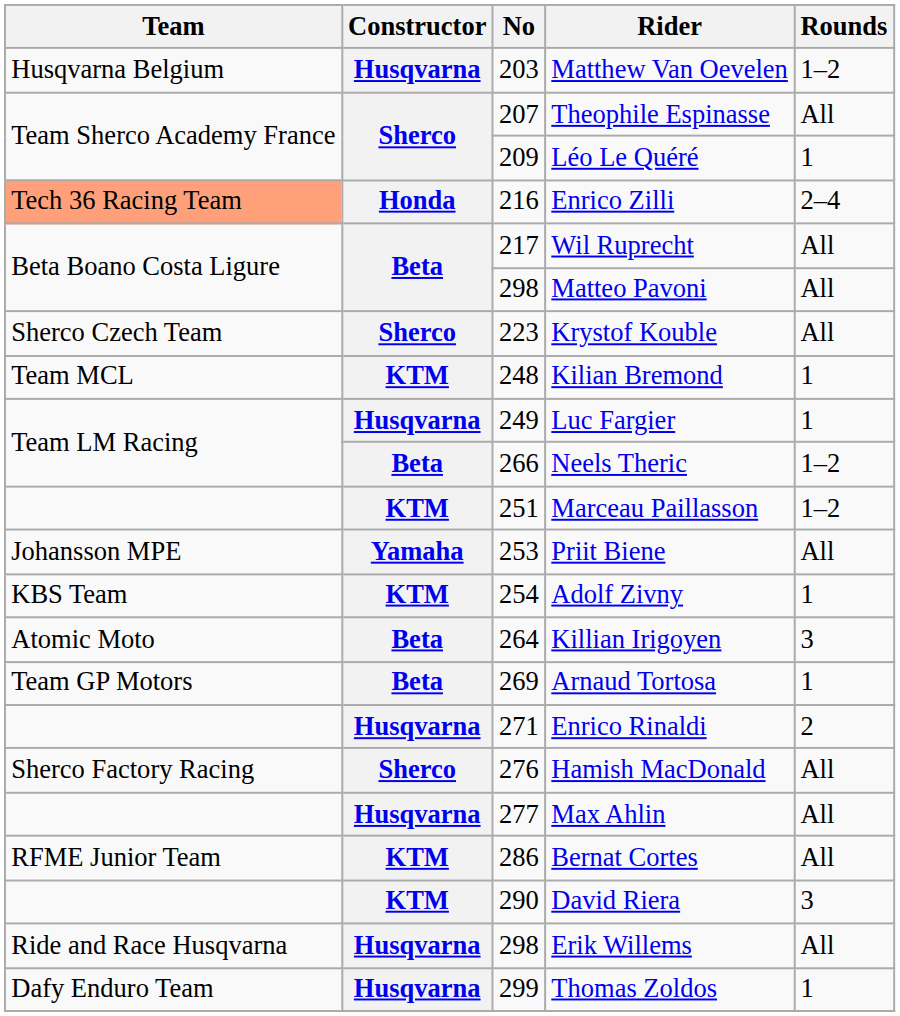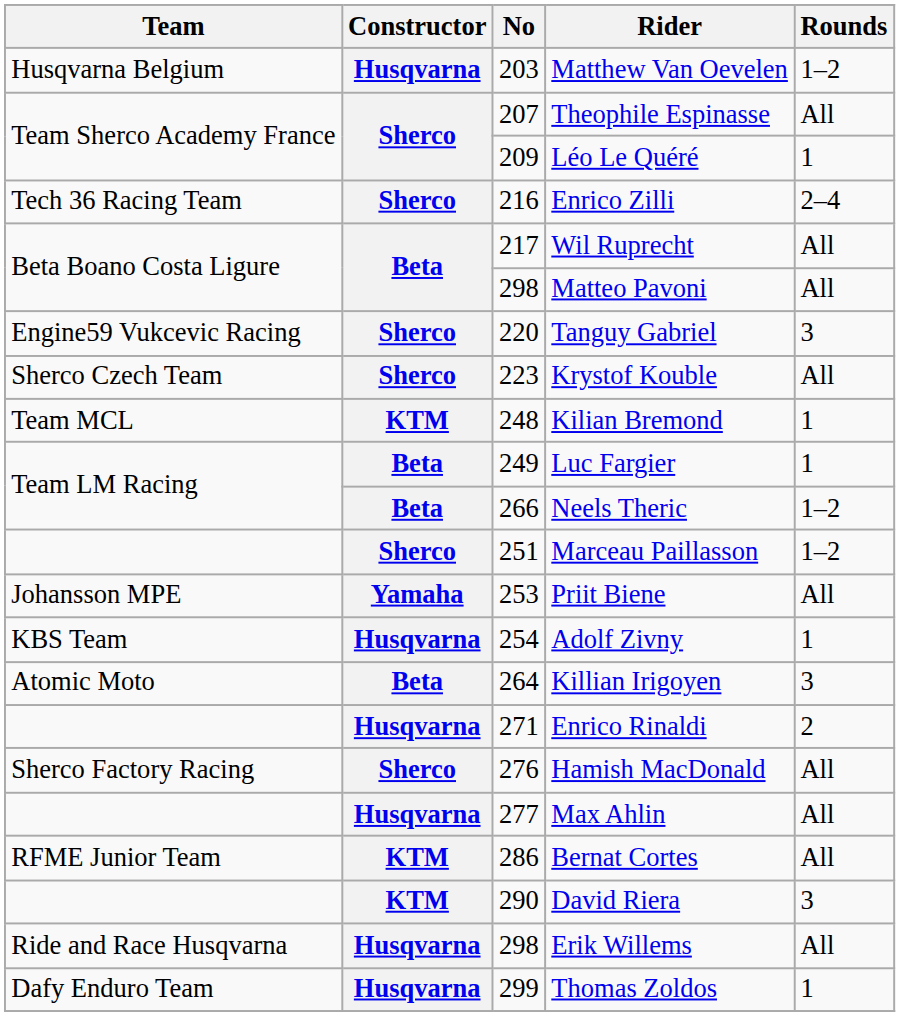Enrico Zilli | Team: lightsalmon background -> no background
Enrico Zilli | Constructor: Honda -> Sherco
+ row: Engine59 Vukcevic Racing | Sherco | 220 | Tanguy Gabriel | 3
Luc Fargier | Constructor: Husqvarna -> Beta
Marceau Paillasson | Constructor: KTM -> Sherco
Adolf Zivny | Constructor: KTM -> Husqvarna
- row: Team GP Motors | Beta | 269 | Arnaud Tortosa | 1
